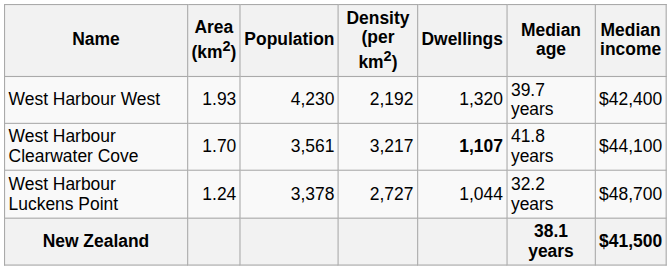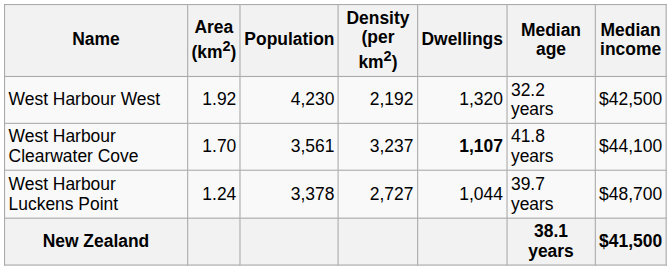West Harbour West | Area (km2): 1.93 -> 1.92
West Harbour West | Median age: 39.7 years -> 32.2 years
West Harbour West | Median income: $42,400 -> $42,500
West Harbour Clearwater Cove | Density (per km2): 3,217 -> 3,237
West Harbour Luckens Point | Median age: 32.2 years -> 39.7 years
